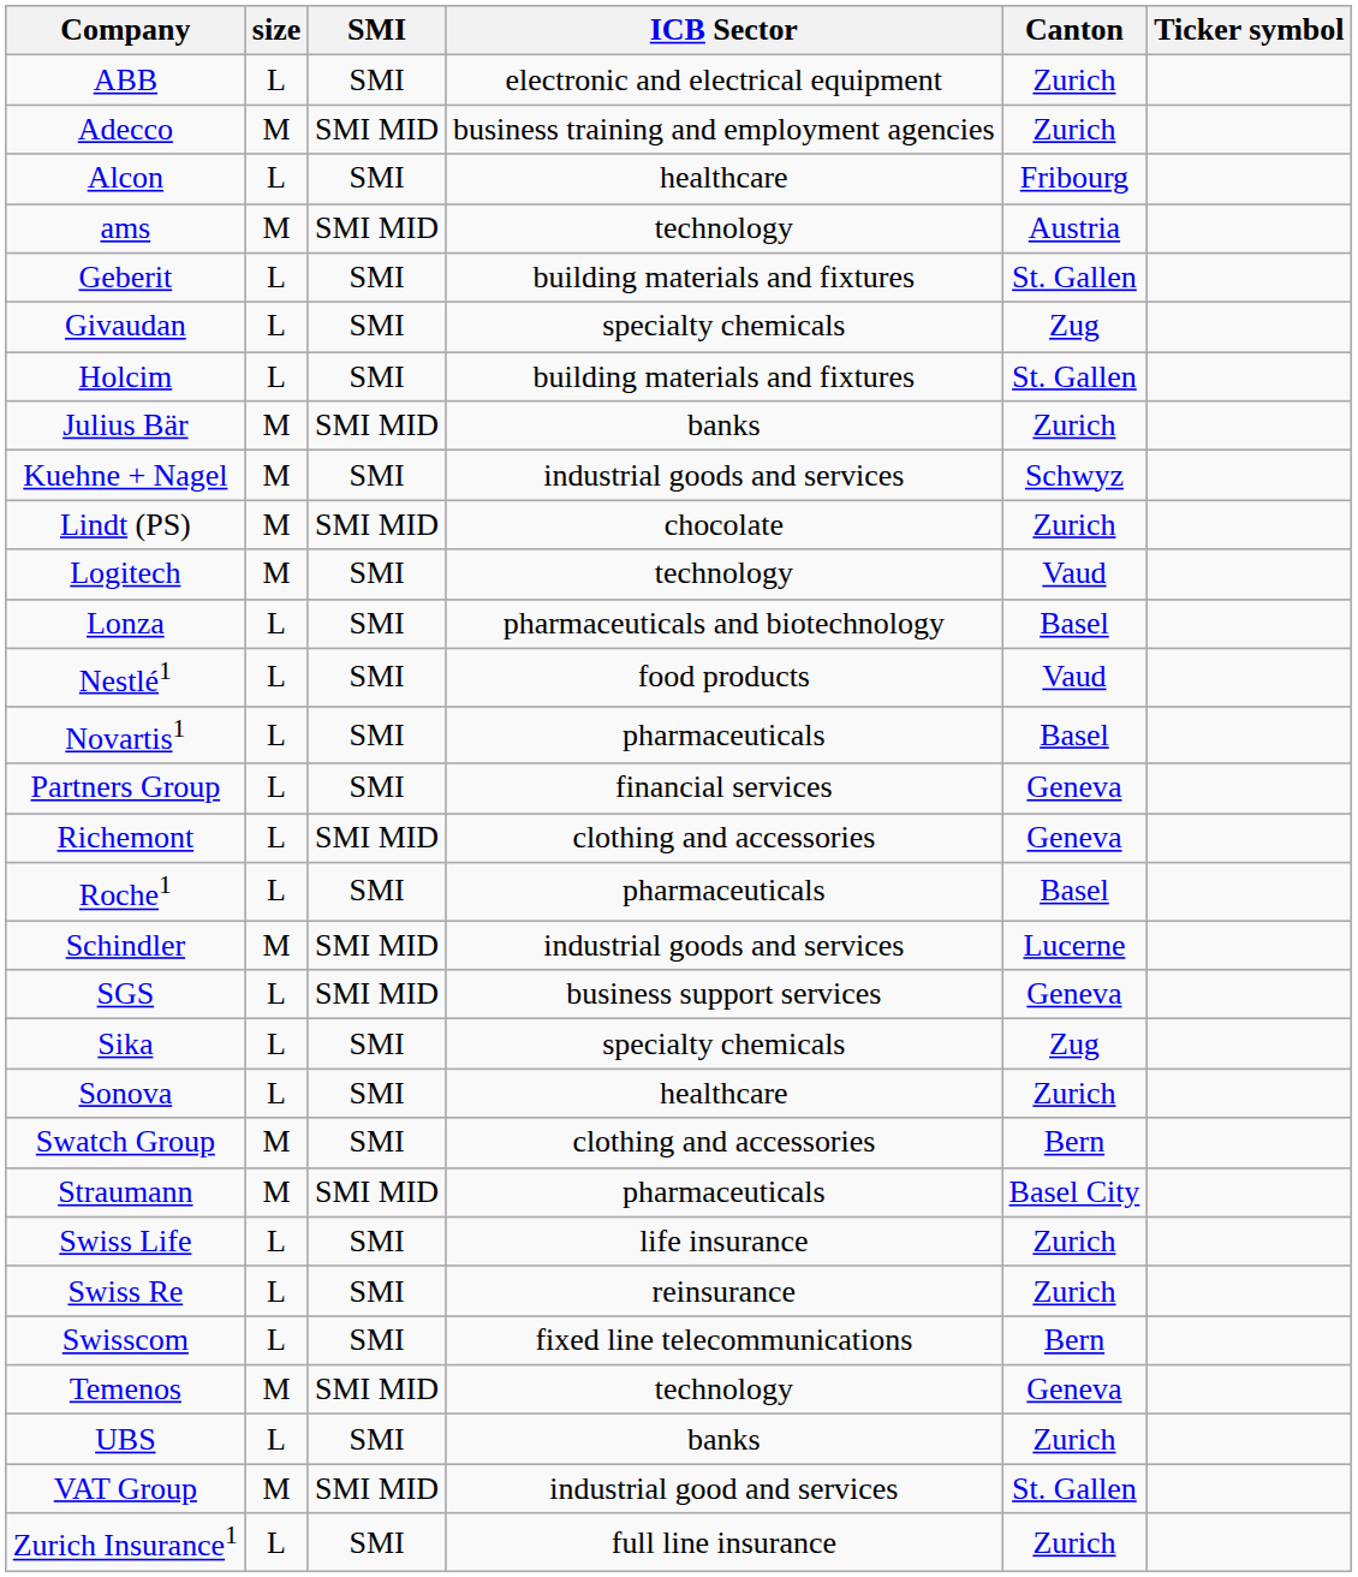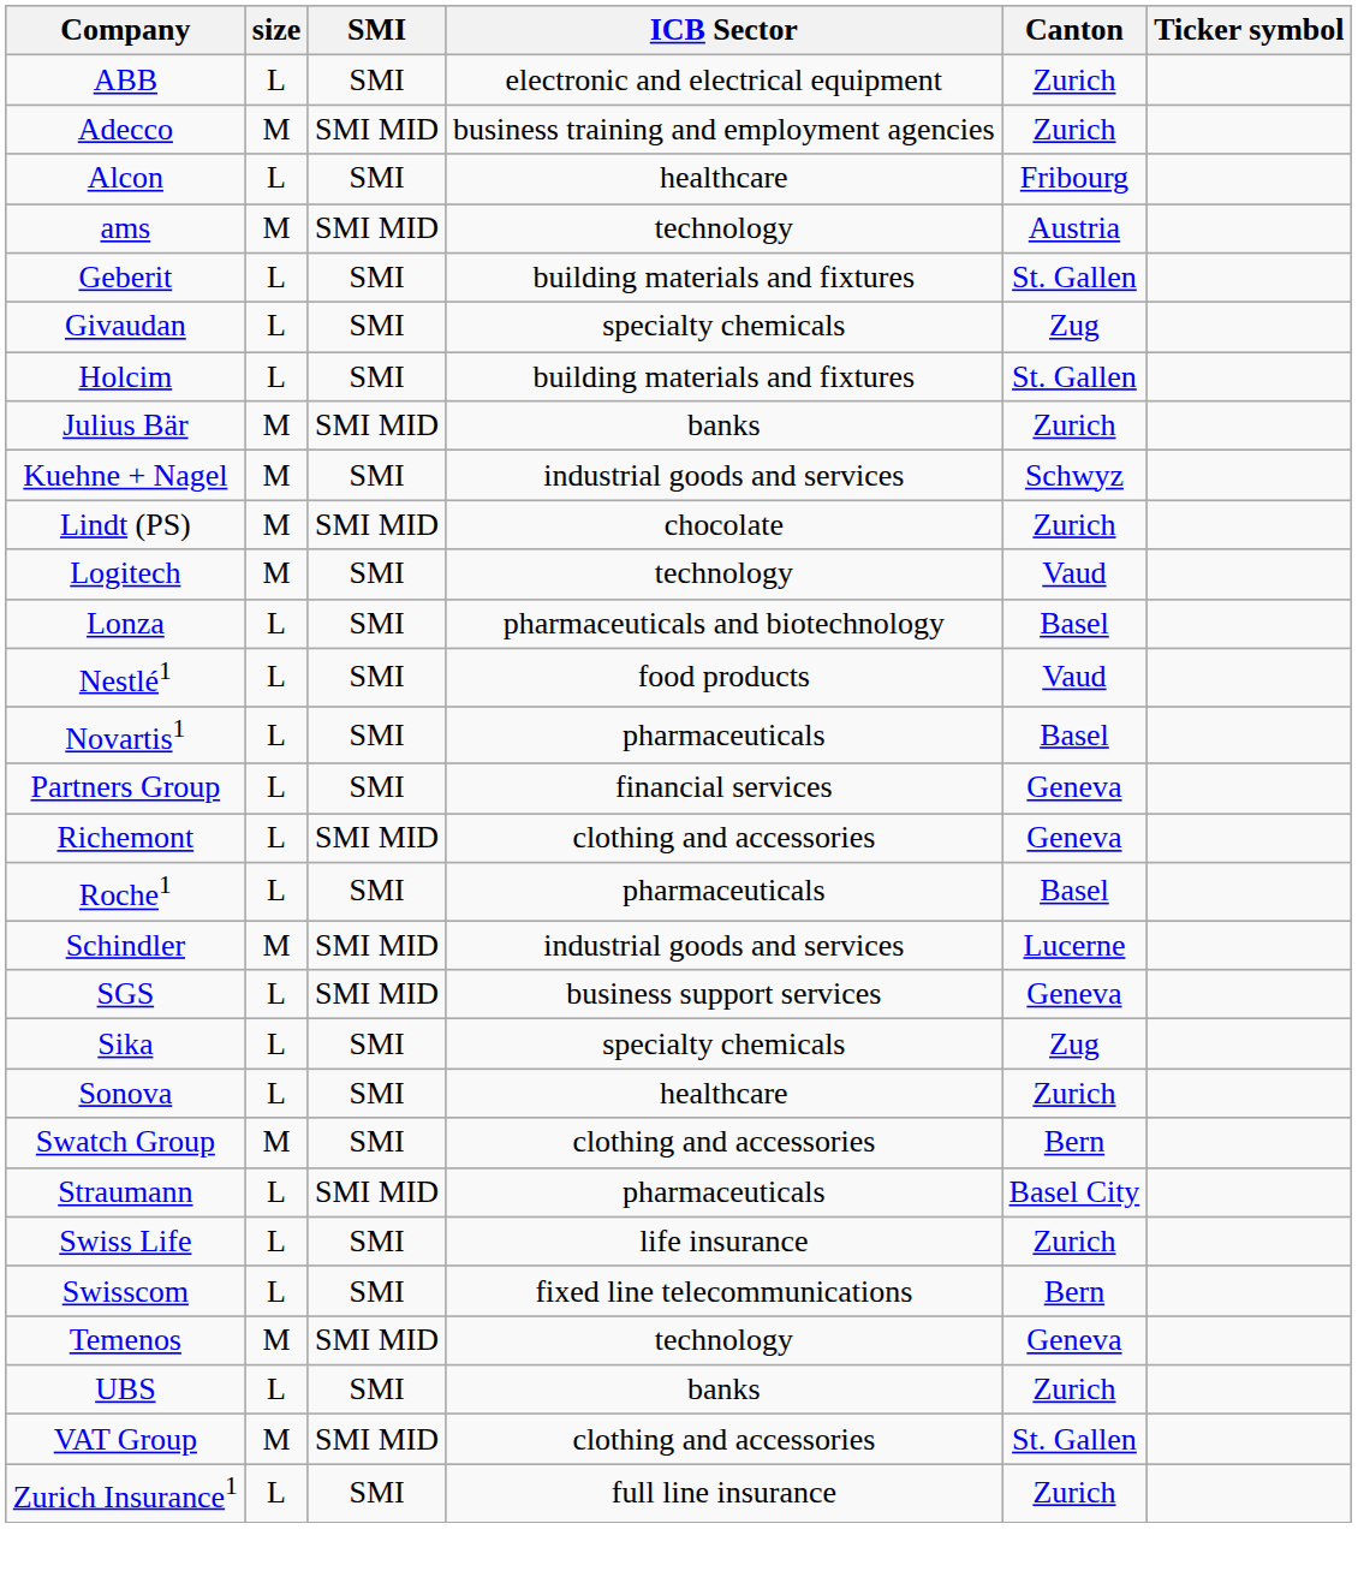Straumann | size: M -> L
- row: Swiss Re | L | SMI | reinsurance | Zurich
VAT Group | ICB Sector: industrial good and services -> clothing and accessories
